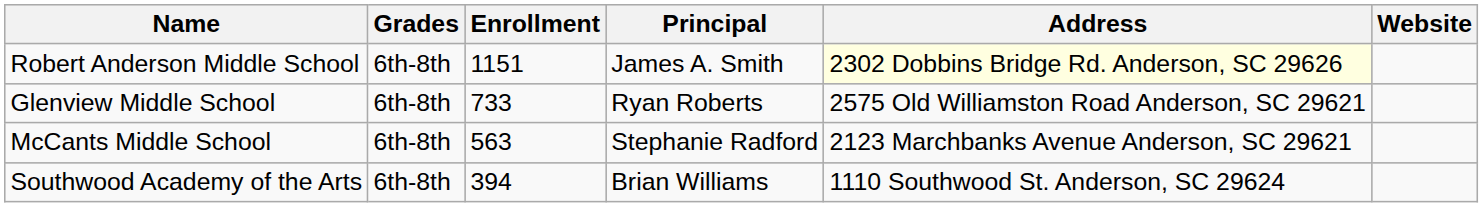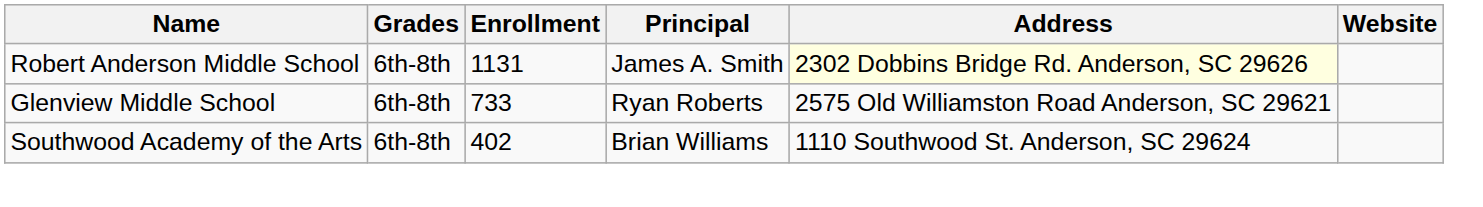Robert Anderson Middle School | Enrollment: 1151 -> 1131
- row: McCants Middle School | 6th-8th | 563 | Stephanie Radford | 2123 Marchbanks Avenue Anderson, SC 29621
Southwood Academy of the Arts | Enrollment: 394 -> 402
